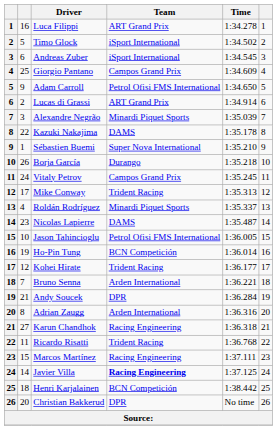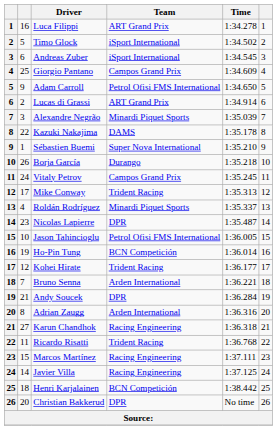Nicolas Lapierre | Team: DAMS -> DPR
Javier Villa | Team: bold -> normal
